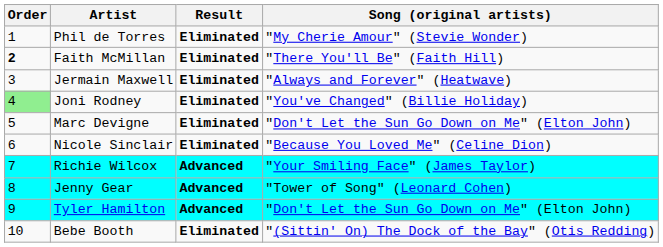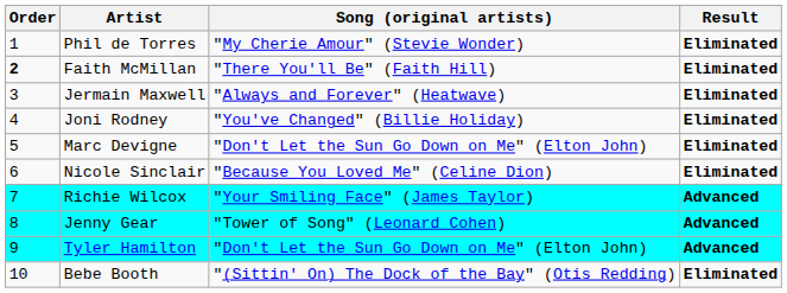columns swapped: Song (original artists) <-> Result
Joni Rodney | Order: lightgreen background -> no background
